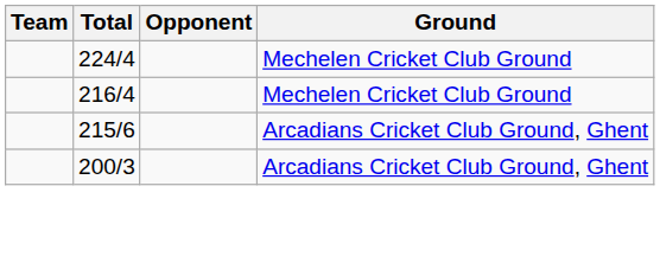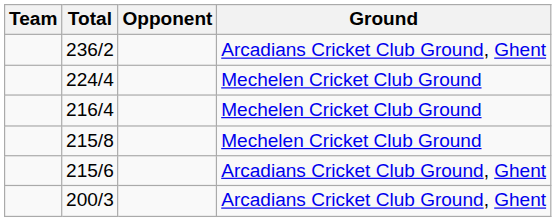+ row: 236/2 | Arcadians Cricket Club Ground, Ghent
+ row: 215/8 | Mechelen Cricket Club Ground
